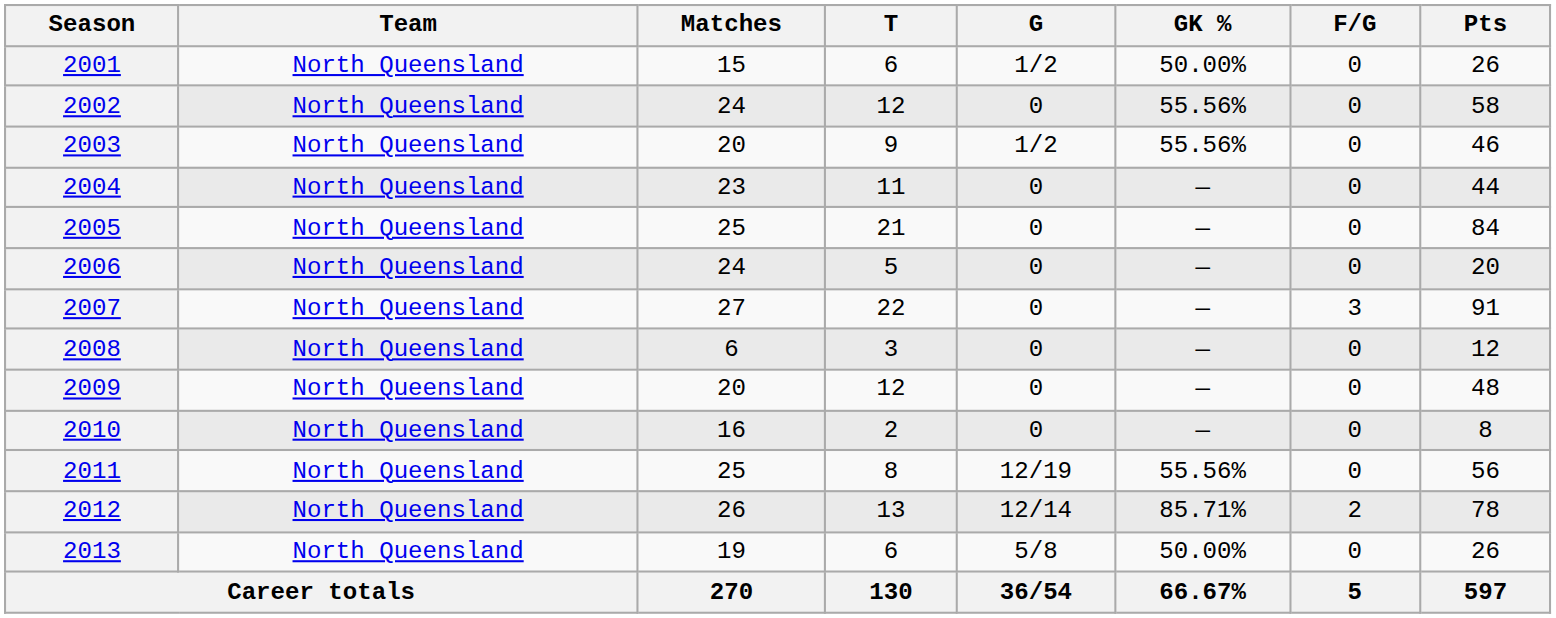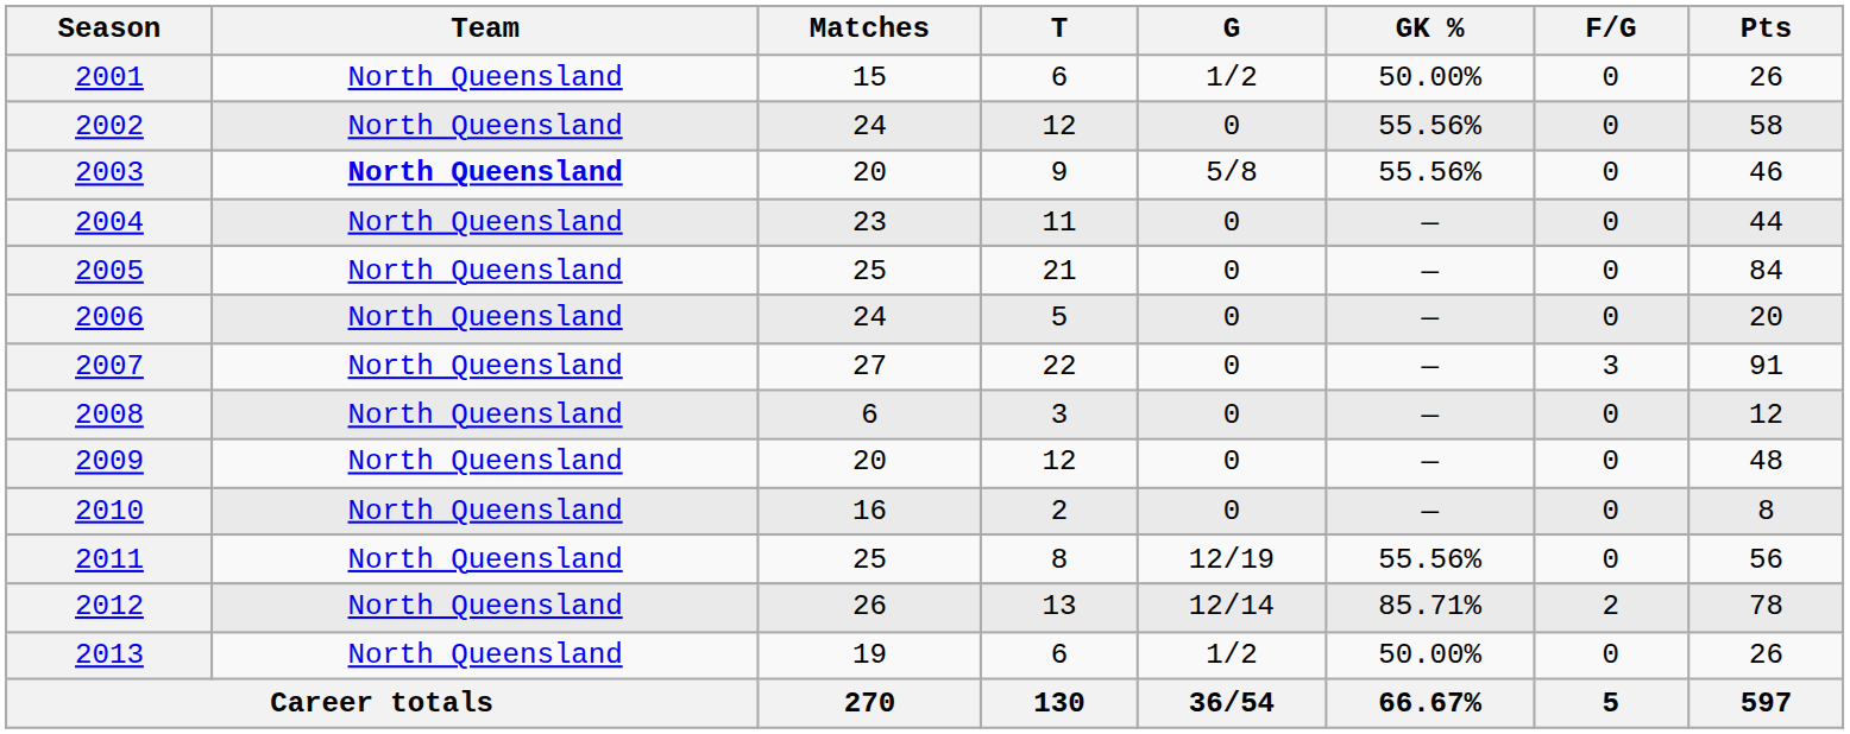2003 | Team: normal -> bold
2003 | G: 1/2 -> 5/8
2013 | G: 5/8 -> 1/2
